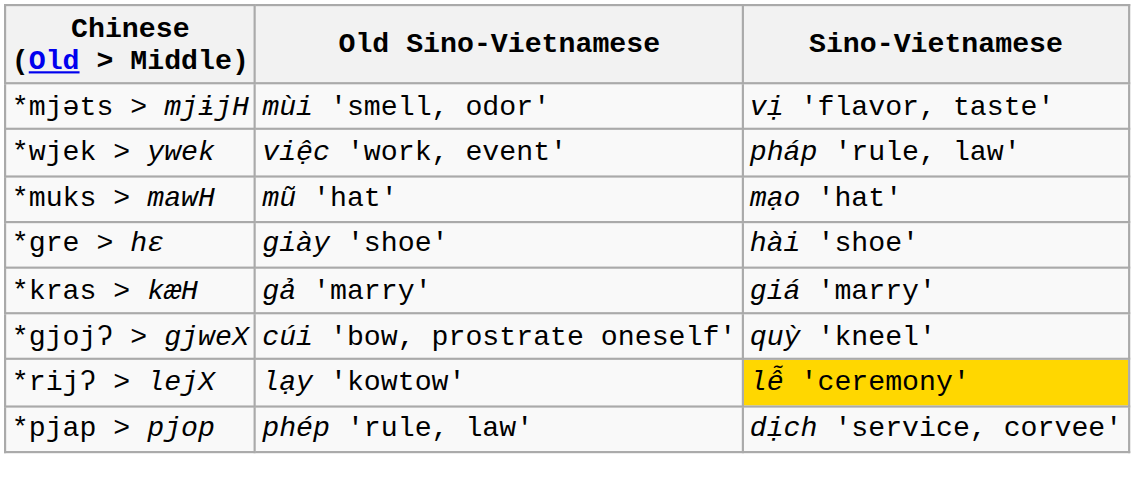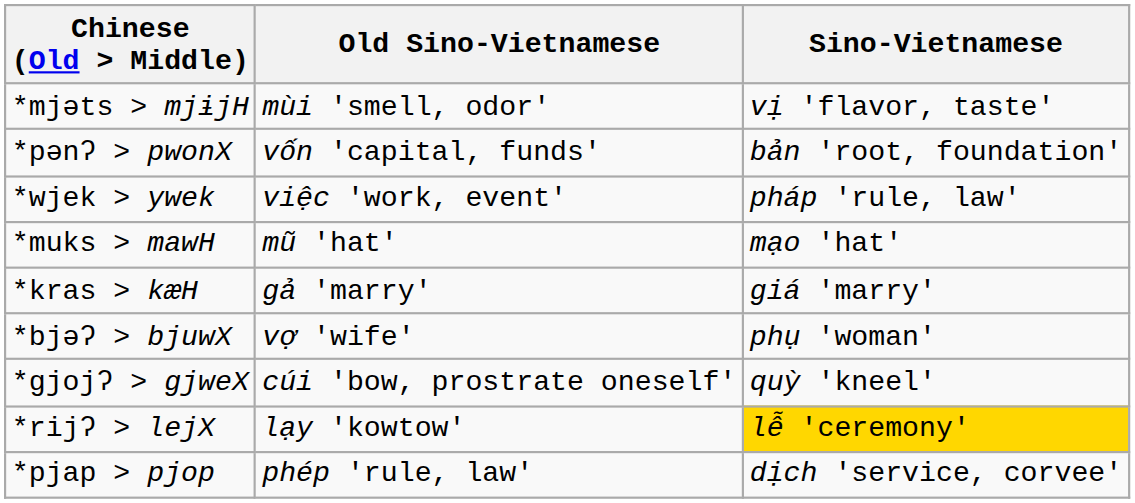+ row: *pənʔ > pwonX | vốn 'capital, funds' | bản 'root, foundation'
- row: *gre > hɛ | giày 'shoe' | hài 'shoe'
+ row: *bjəʔ > bjuwX | vợ 'wife' | phụ 'woman'
